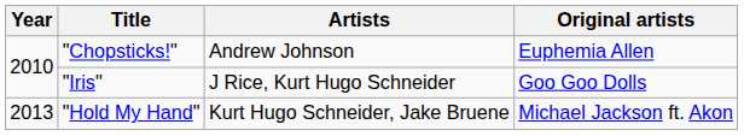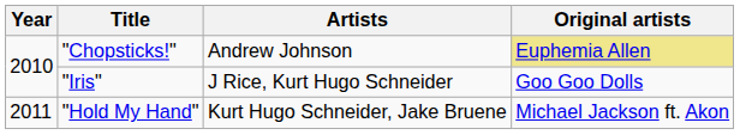"Chopsticks!" | Original artists: no background -> khaki background
"Hold My Hand" | Year: 2013 -> 2011
